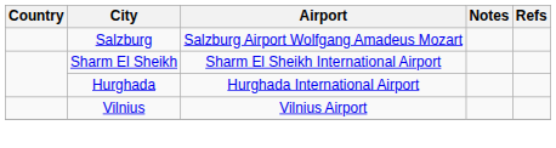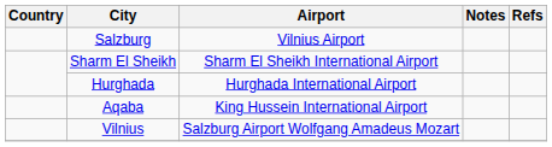Salzburg | Airport: Salzburg Airport Wolfgang Amadeus Mozart -> Vilnius Airport
+ row: Aqaba | King Hussein International Airport
Vilnius | Airport: Vilnius Airport -> Salzburg Airport Wolfgang Amadeus Mozart
